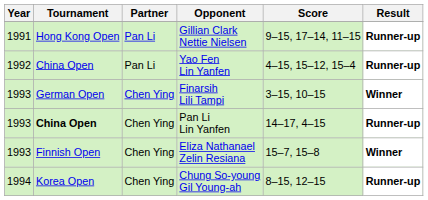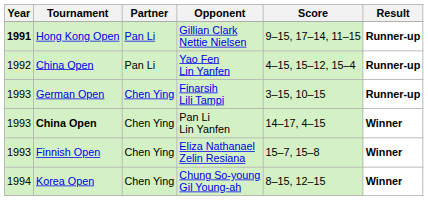Gillian Clark Nettie Nielsen | Year: normal -> bold
Finarsih Lili Tampi | Result: Winner -> Runner-up
Pan Li Lin Yanfen | Result: Runner-up -> Winner
Chung So-young Gil Young-ah | Result: Runner-up -> Winner
